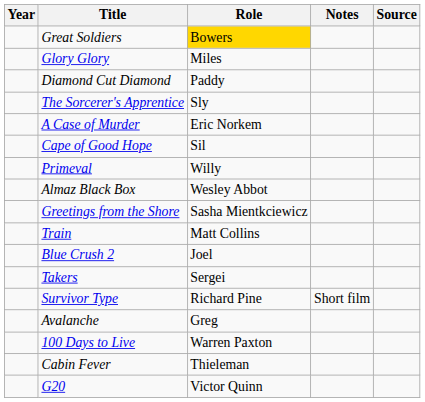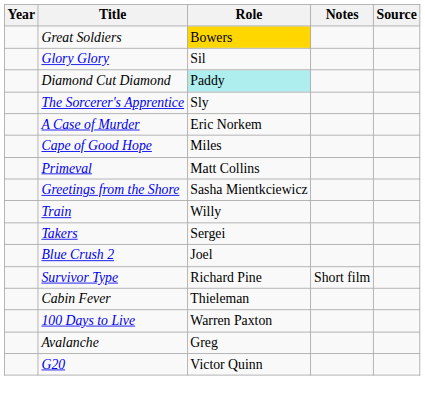Glory Glory | Role: Miles -> Sil
Diamond Cut Diamond | Role: no background -> paleturquoise background
Cape of Good Hope | Role: Sil -> Miles
Primeval | Role: Willy -> Matt Collins
- row: Almaz Black Box | Wesley Abbot
Train | Role: Matt Collins -> Willy
rows swapped: Takers <-> Blue Crush 2
rows swapped: Avalanche <-> Cabin Fever
